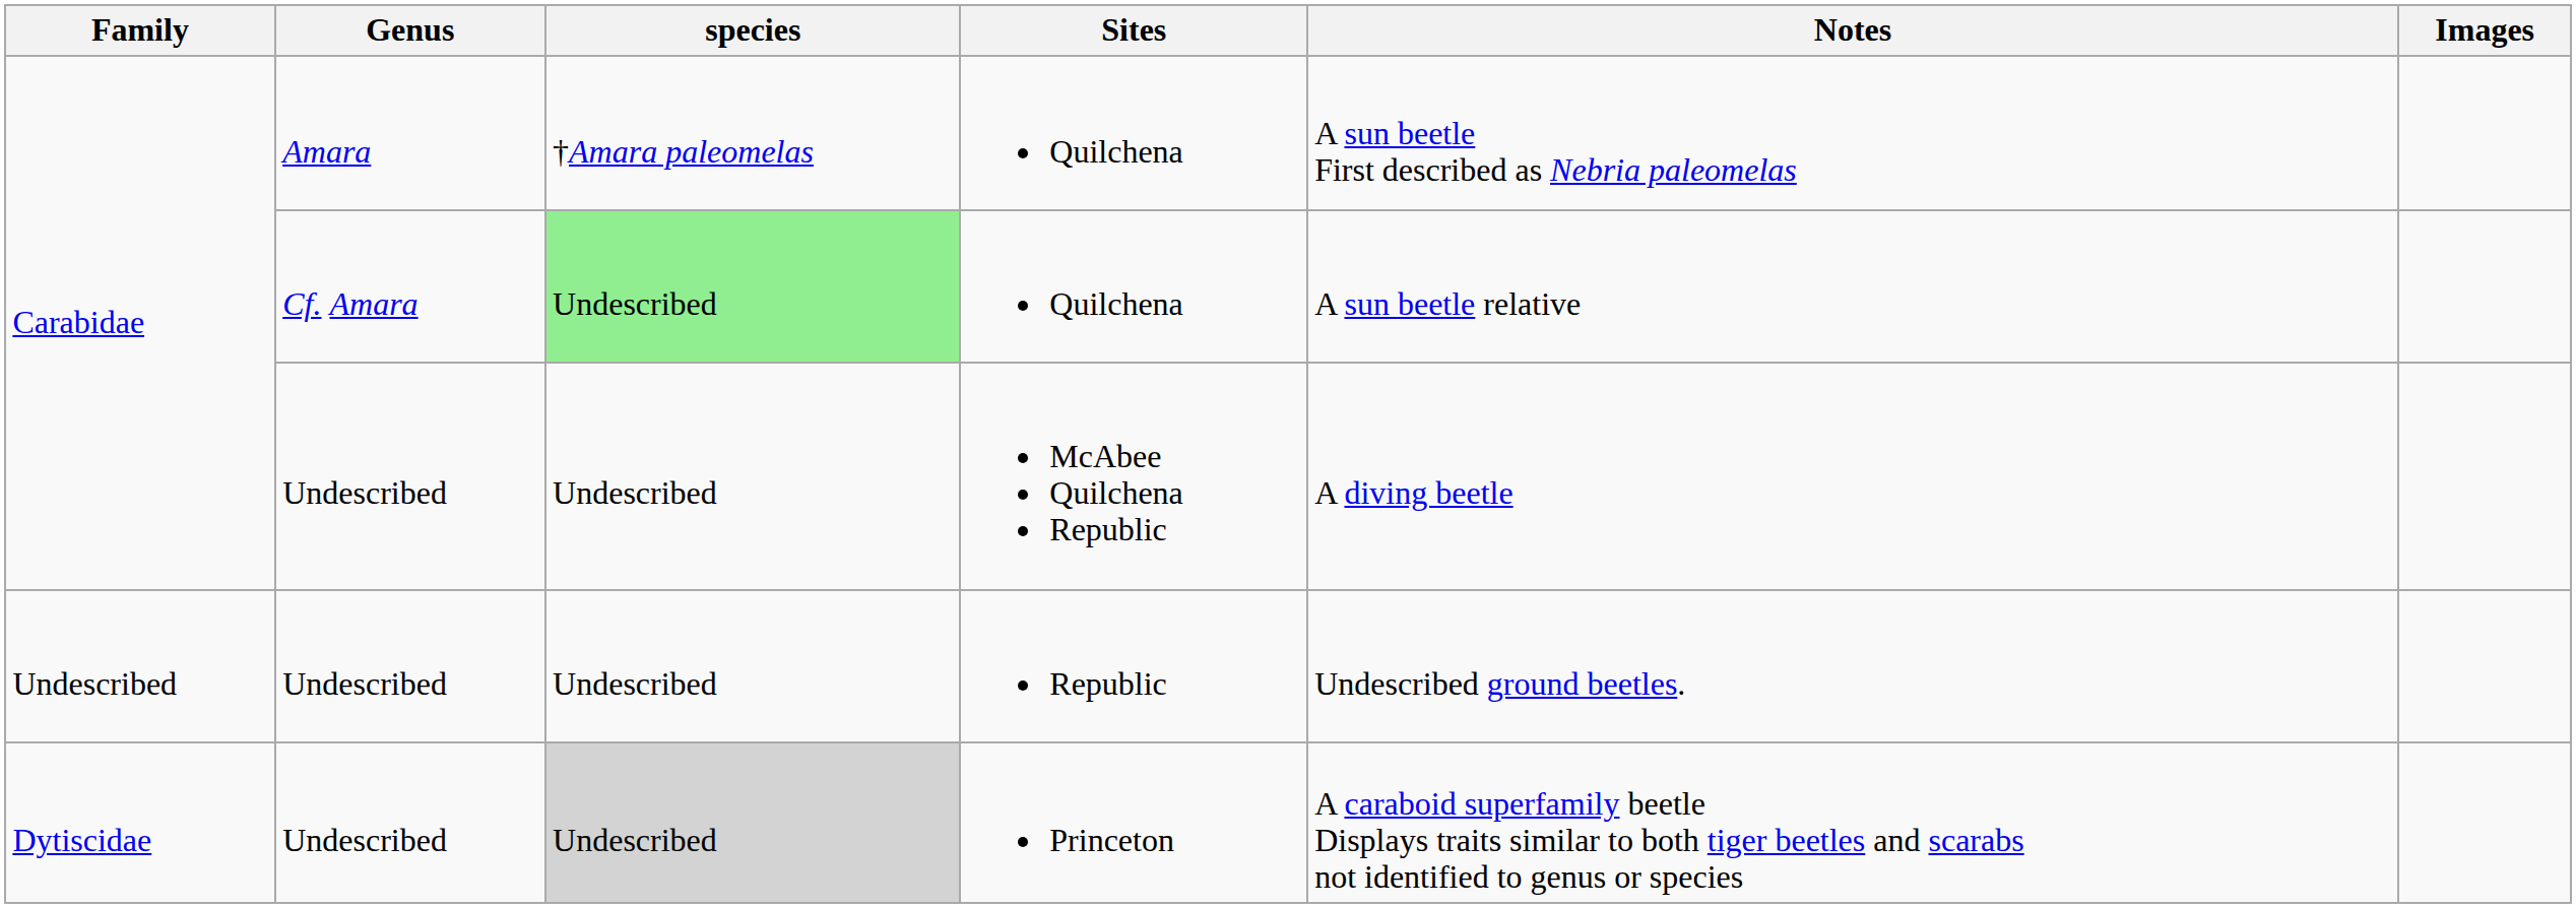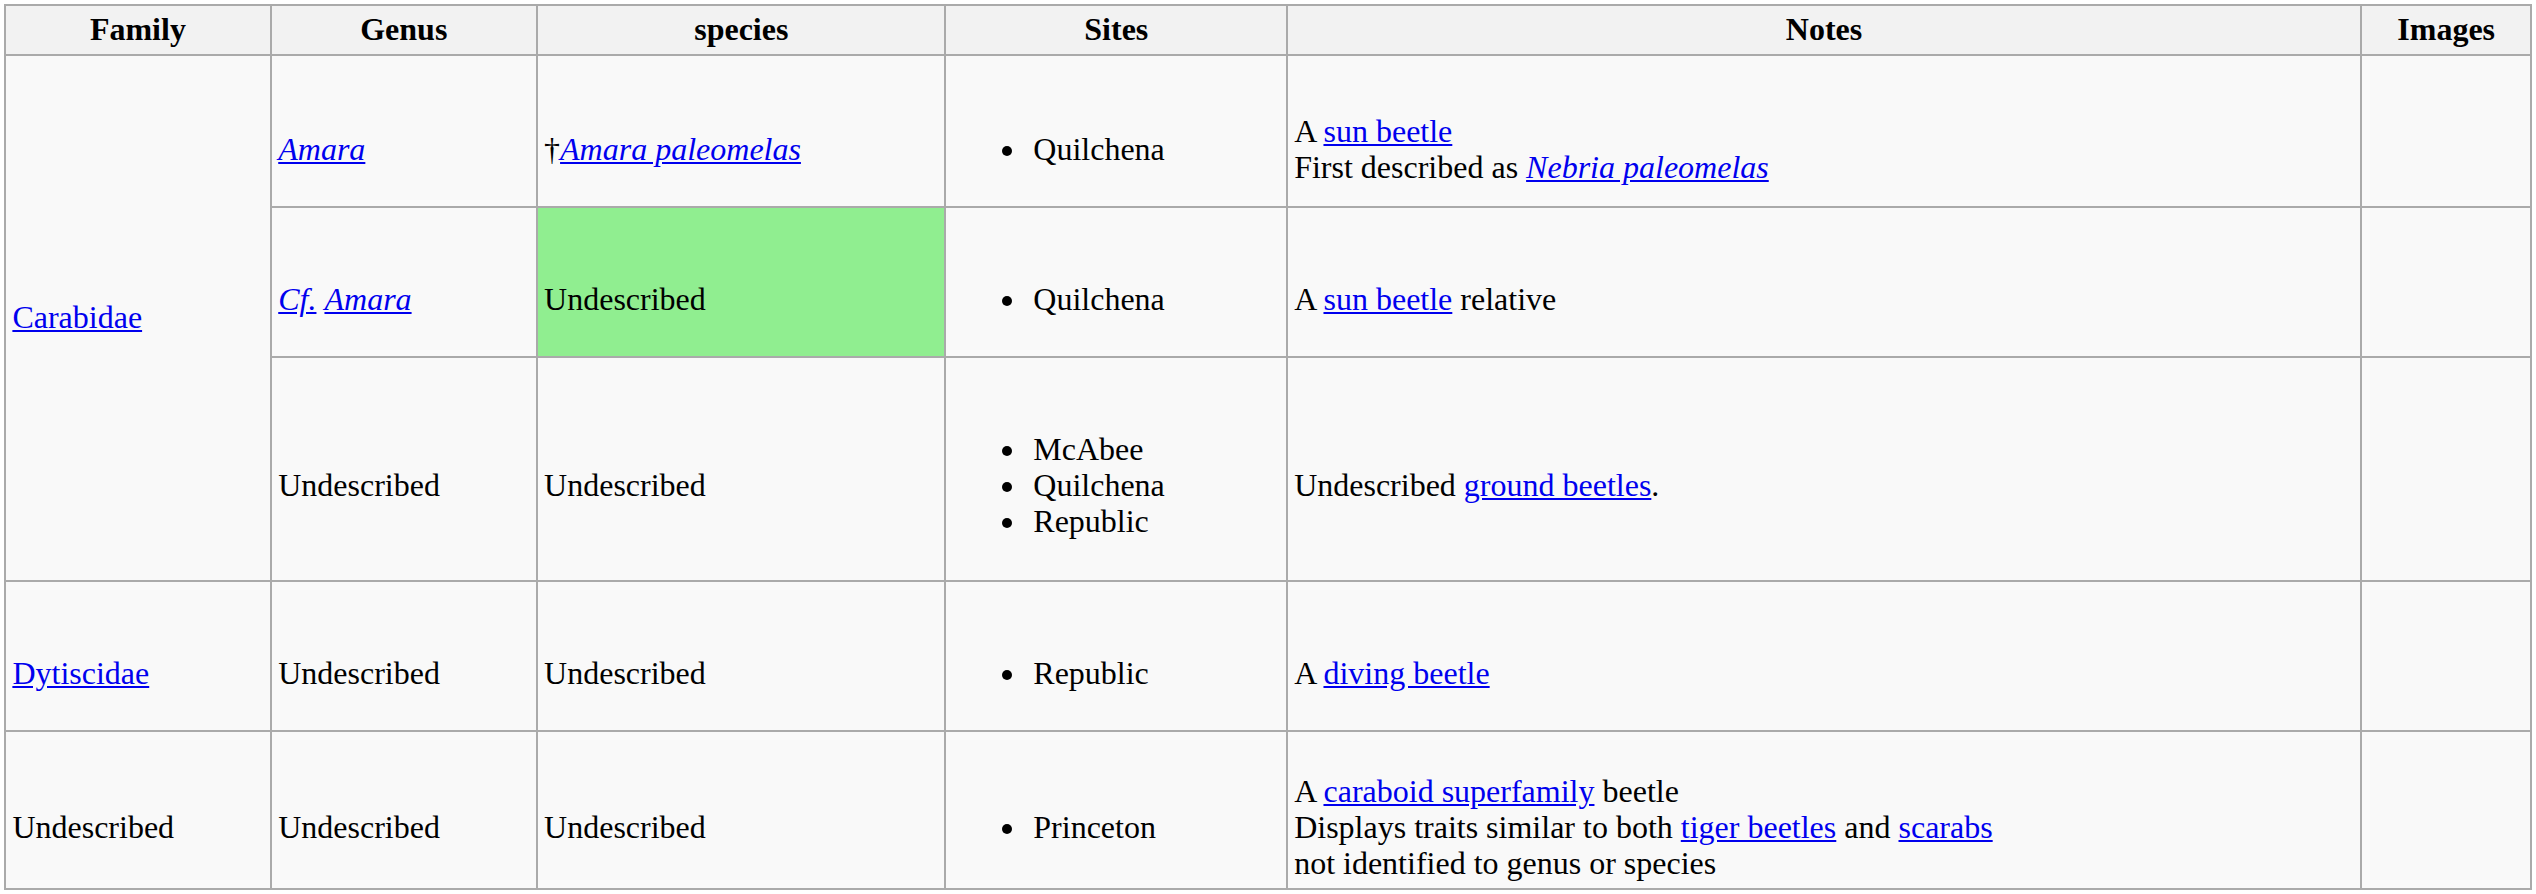McAbee Quilchena Republic | Notes: A diving beetle -> Undescribed ground beetles.
Republic | Family: Undescribed -> Dytiscidae
Republic | Notes: Undescribed ground beetles. -> A diving beetle
Princeton | Family: Dytiscidae -> Undescribed
Princeton | species: lightgrey background -> no background
